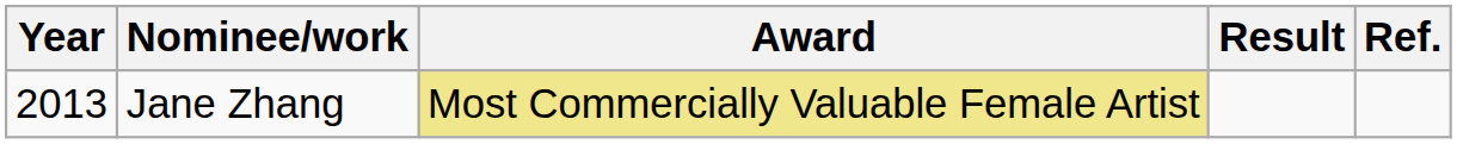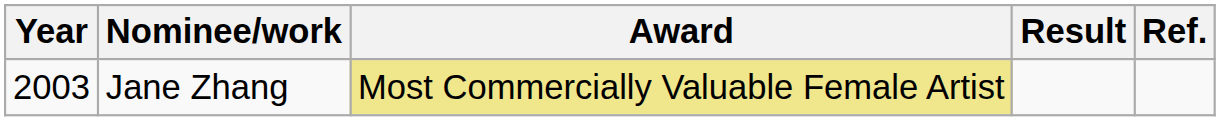Jane Zhang | Year: 2013 -> 2003
